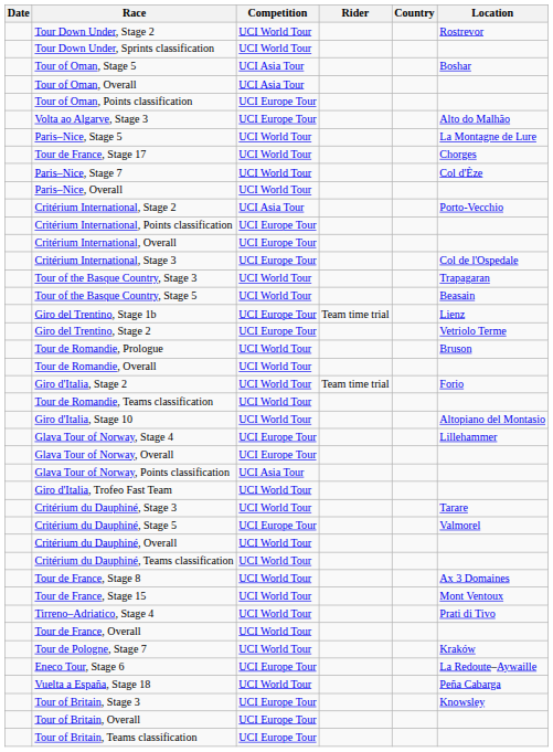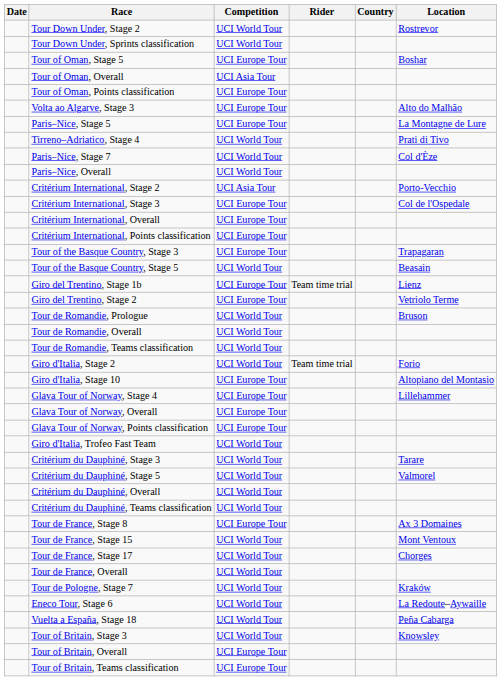Tour of Oman, Stage 5 | Competition: UCI Asia Tour -> UCI Europe Tour
Paris–Nice, Stage 5 | Competition: UCI World Tour -> UCI Europe Tour
rows swapped: Tirreno–Adriatico, Stage 4 <-> Tour de France, Stage 17
rows swapped: Critérium International, Stage 3 <-> Critérium International, Points classification
Tour of the Basque Country, Stage 3 | Competition: UCI World Tour -> UCI Europe Tour
rows swapped: Tour de Romandie, Teams classification <-> Giro d'Italia, Stage 2
Giro d'Italia, Stage 10 | Competition: UCI World Tour -> UCI Europe Tour
Glava Tour of Norway, Points classification | Competition: UCI Asia Tour -> UCI Europe Tour
Critérium du Dauphiné, Stage 5 | Competition: UCI Europe Tour -> UCI World Tour
Tour de France, Stage 8 | Competition: UCI World Tour -> UCI Europe Tour
Eneco Tour, Stage 6 | Competition: UCI Europe Tour -> UCI World Tour
Tour of Britain, Stage 3 | Competition: UCI Europe Tour -> UCI World Tour
